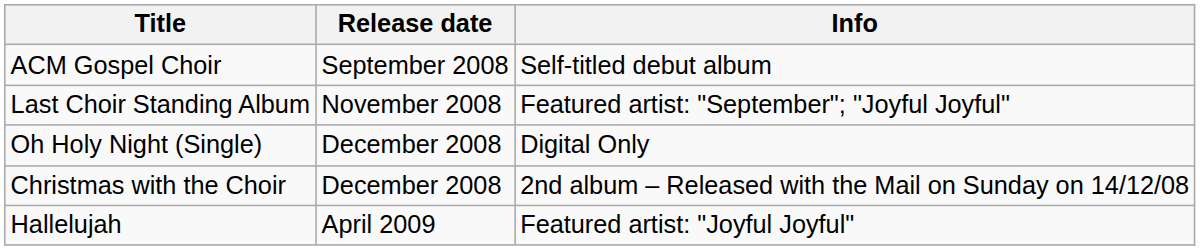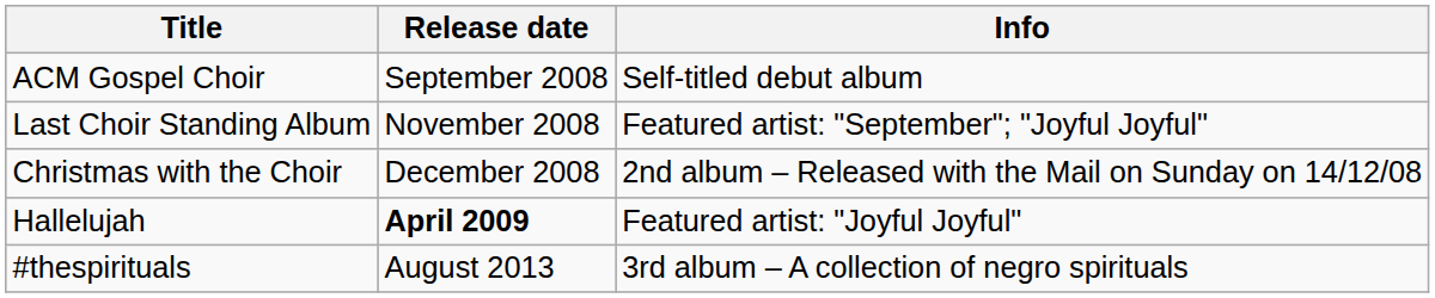- row: Oh Holy Night (Single) | December 2008 | Digital Only
Hallelujah | Release date: normal -> bold
+ row: #thespirituals | August 2013 | 3rd album – A collection of negro spirituals
